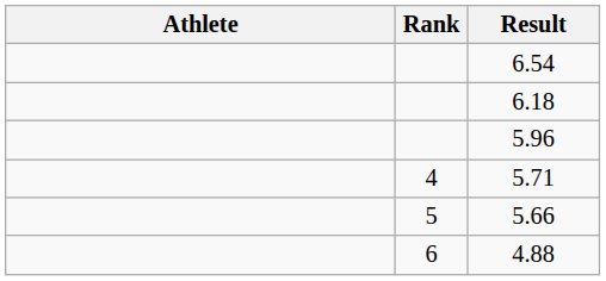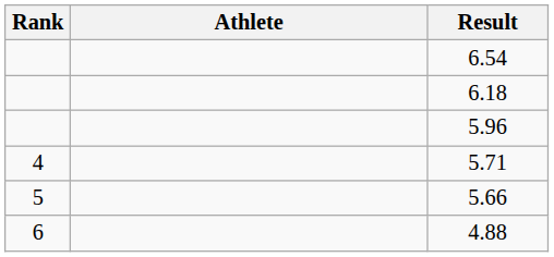columns swapped: Rank <-> Athlete
